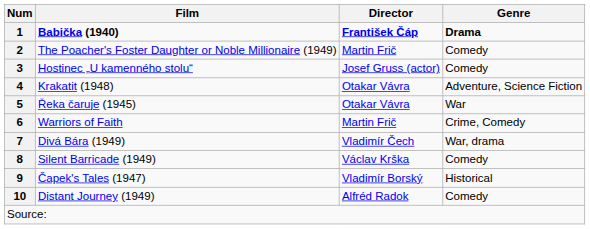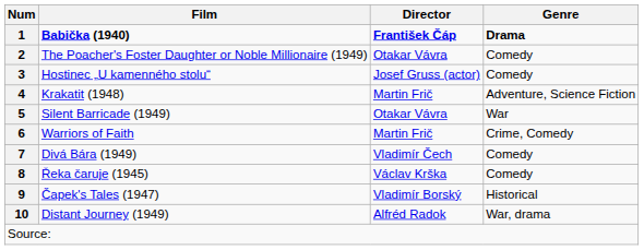2 | Director: Martin Frič -> Otakar Vávra
4 | Director: Otakar Vávra -> Martin Frič
5 | Film: Řeka čaruje (1945) -> Silent Barricade (1949)
7 | Genre: War, drama -> Comedy
8 | Film: Silent Barricade (1949) -> Řeka čaruje (1945)
10 | Genre: Comedy -> War, drama
